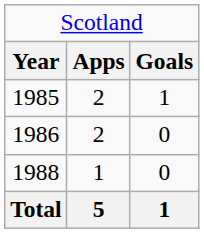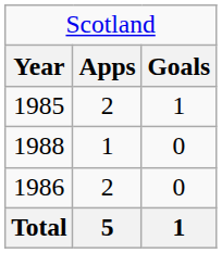rows swapped: 1986 <-> 1988
